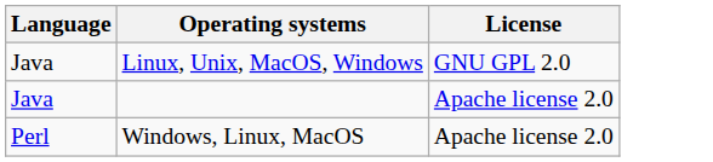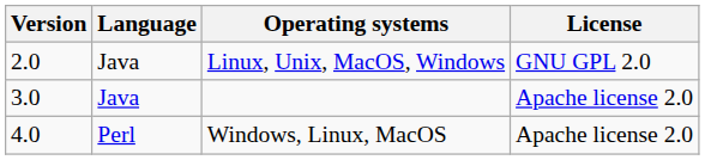+ column: Version | 2.0 | 3.0 | 4.0
